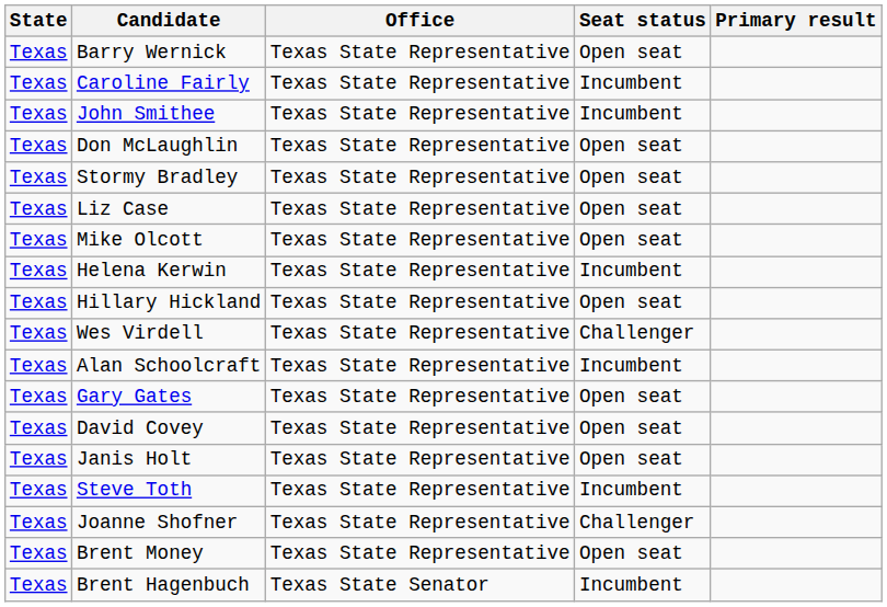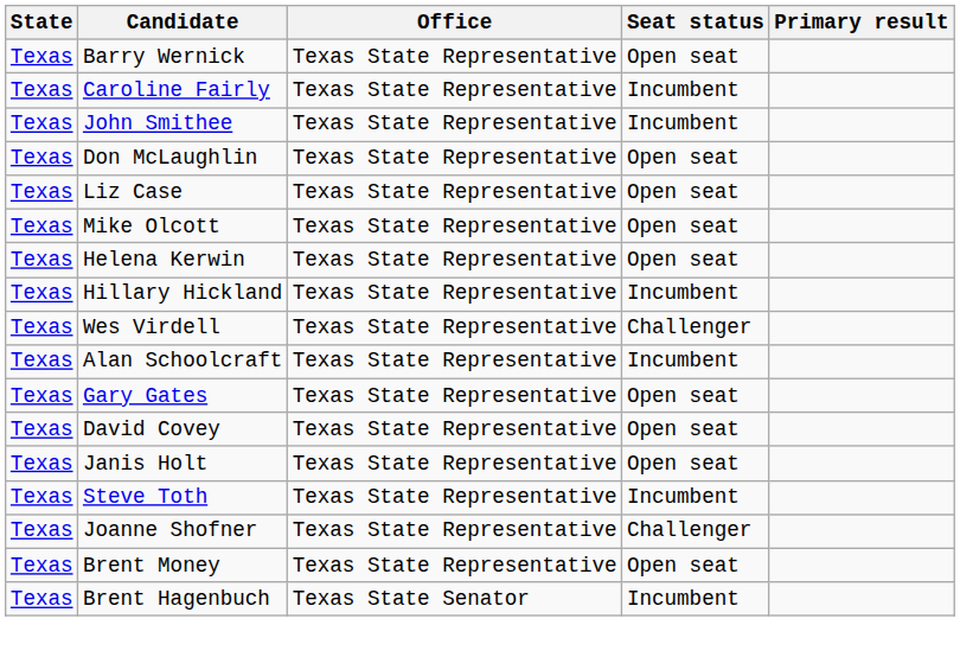- row: Texas | Stormy Bradley | Texas State Representative | Open seat
Helena Kerwin | Seat status: Incumbent -> Open seat
Hillary Hickland | Seat status: Open seat -> Incumbent
